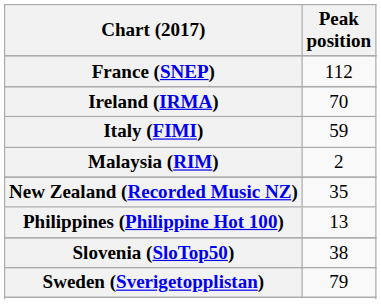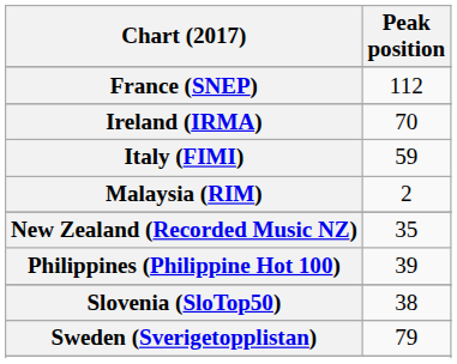Philippines (Philippine Hot 100) | Peak position: 13 -> 39
